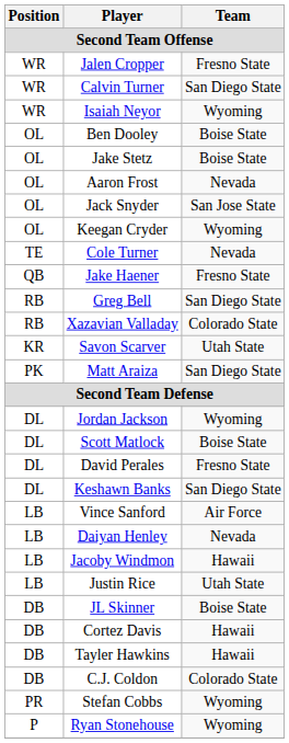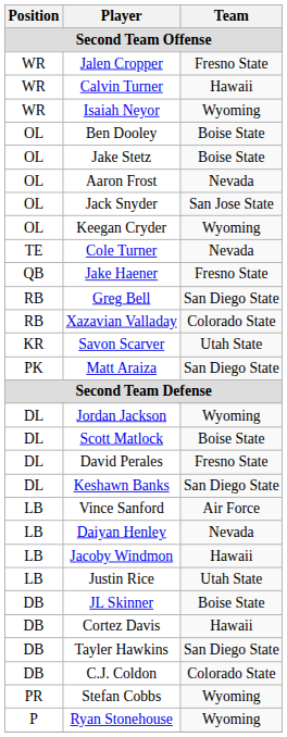Calvin Turner | Team: San Diego State -> Hawaii
Tayler Hawkins | Team: Hawaii -> San Diego State
